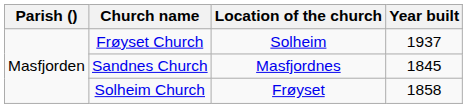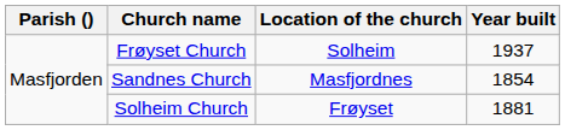Sandnes Church | Year built: 1845 -> 1854
Solheim Church | Year built: 1858 -> 1881
